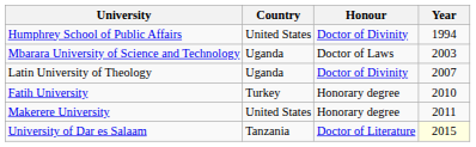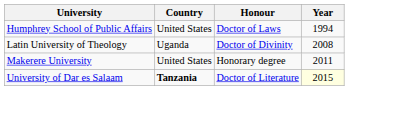Humphrey School of Public Affairs | Honour: Doctor of Divinity -> Doctor of Laws
- row: Mbarara University of Science and Technology | Uganda | Doctor of Laws | 2003
Latin University of Theology | Year: 2007 -> 2008
- row: Fatih University | Turkey | Honorary degree | 2010
University of Dar es Salaam | Country: normal -> bold
